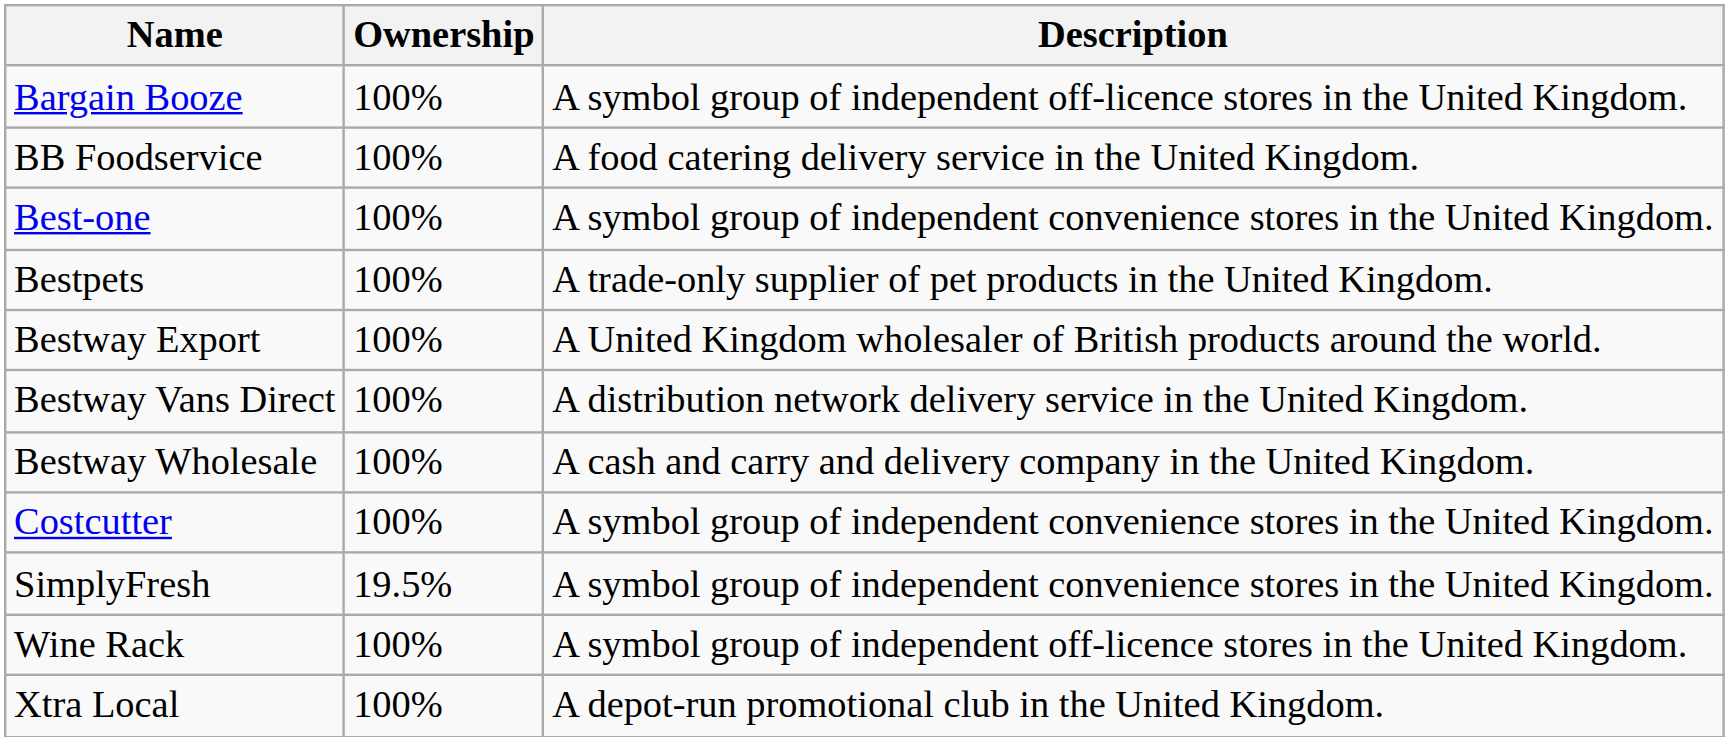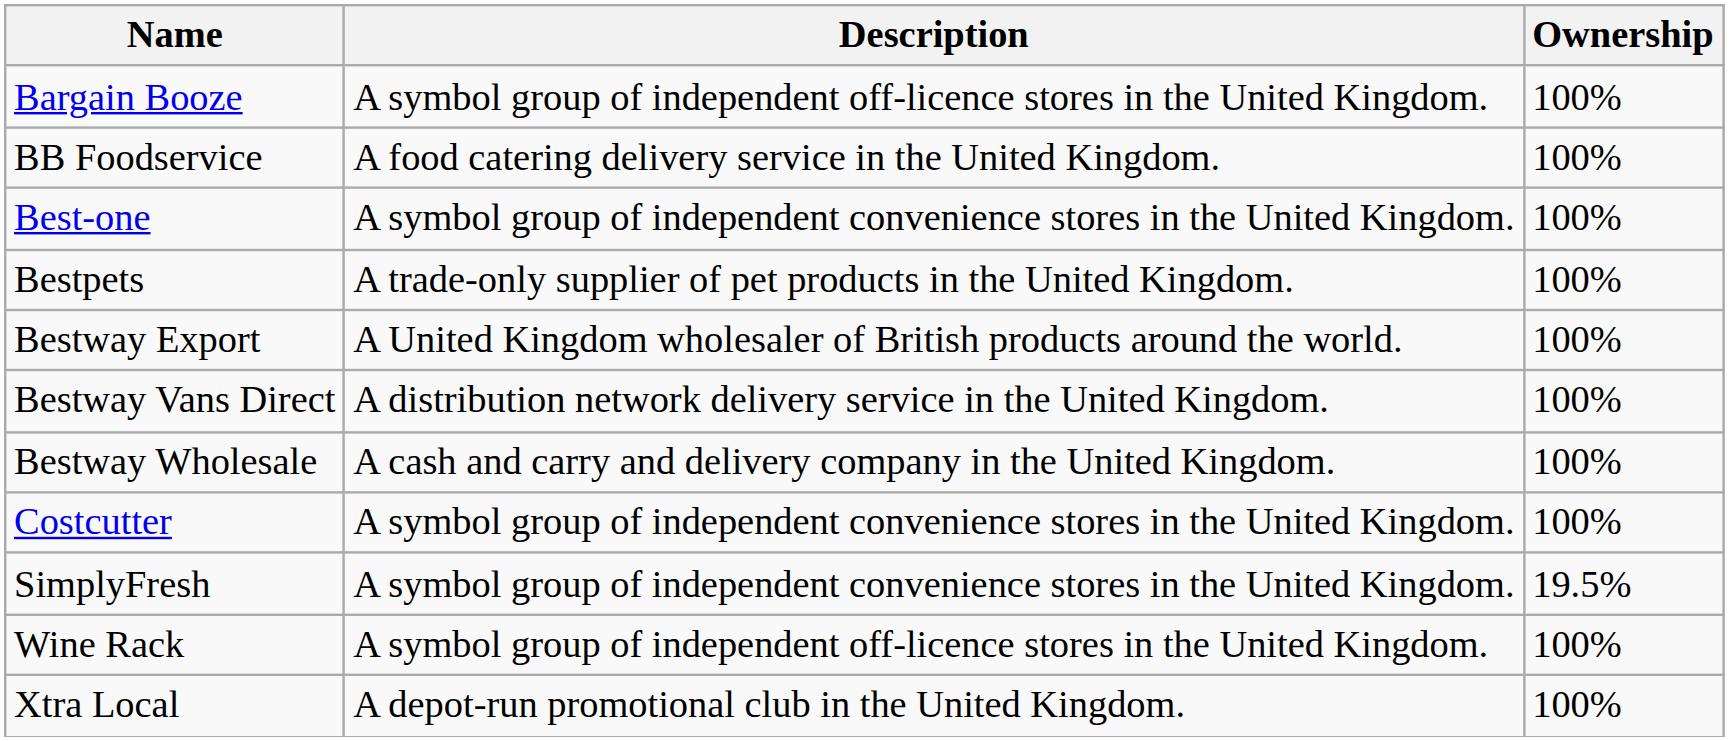columns swapped: Description <-> Ownership
